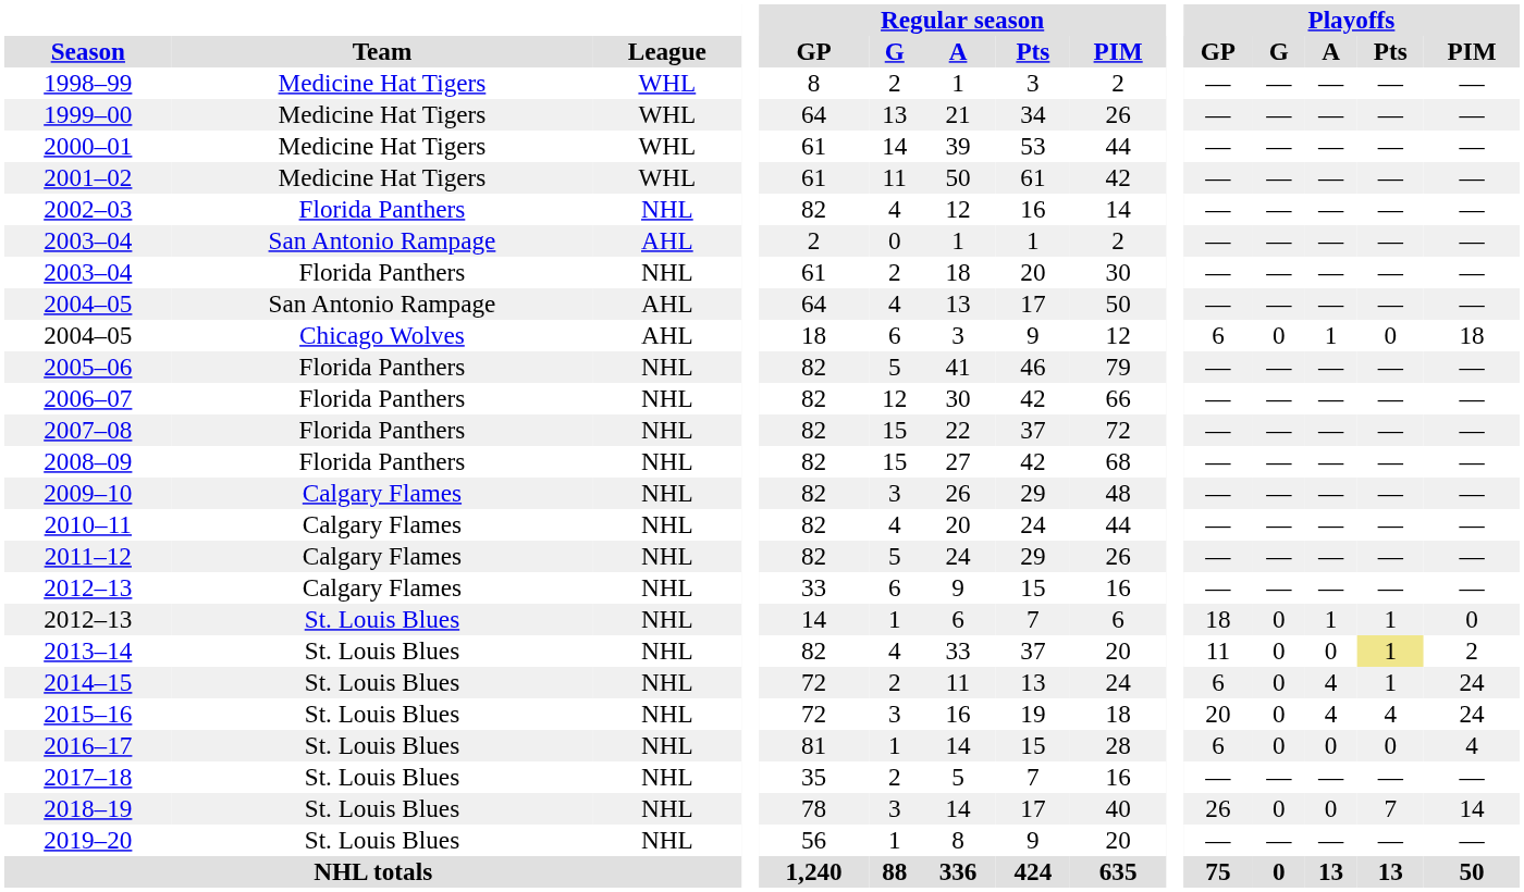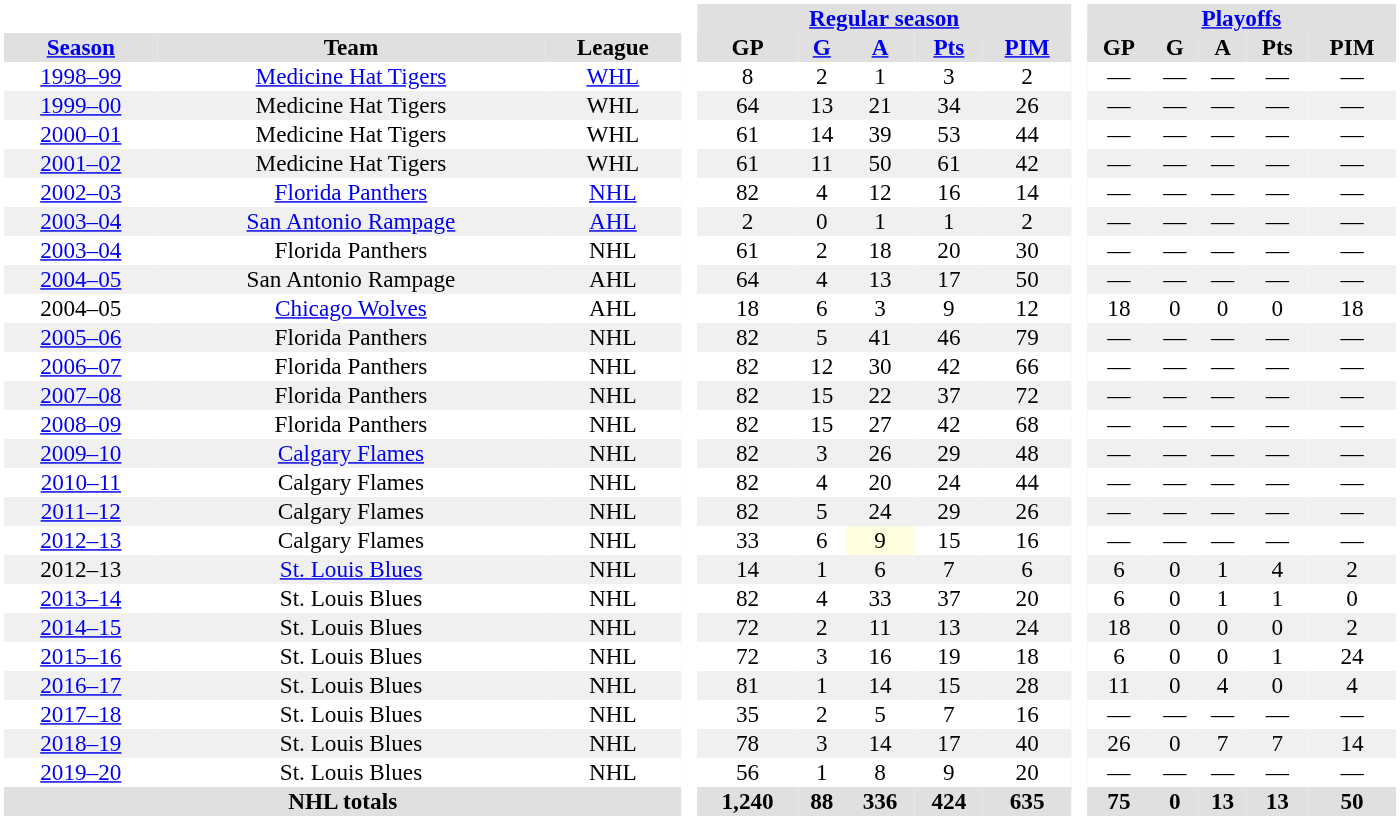2004–05 / Chicago Wolves | Playoffs / GP: 6 -> 18
2004–05 / Chicago Wolves | Playoffs / A: 1 -> 0
2012–13 / Calgary Flames | Regular season / A: no background -> lightyellow background
2012–13 / St. Louis Blues | Playoffs / GP: 18 -> 6
2012–13 / St. Louis Blues | Playoffs / Pts: 1 -> 4
2012–13 / St. Louis Blues | Playoffs / PIM: 0 -> 2
2013–14 | Playoffs / GP: 11 -> 6
2013–14 | Playoffs / A: 0 -> 1
2013–14 | Playoffs / Pts: khaki background -> no background
2013–14 | Playoffs / PIM: 2 -> 0
2014–15 | Playoffs / GP: 6 -> 18
2014–15 | Playoffs / A: 4 -> 0
2014–15 | Playoffs / Pts: 1 -> 0
2014–15 | Playoffs / PIM: 24 -> 2
2015–16 | Playoffs / GP: 20 -> 6
2015–16 | Playoffs / A: 4 -> 0
2015–16 | Playoffs / Pts: 4 -> 1
2016–17 | Playoffs / GP: 6 -> 11
2016–17 | Playoffs / A: 0 -> 4
2018–19 | Playoffs / A: 0 -> 7
